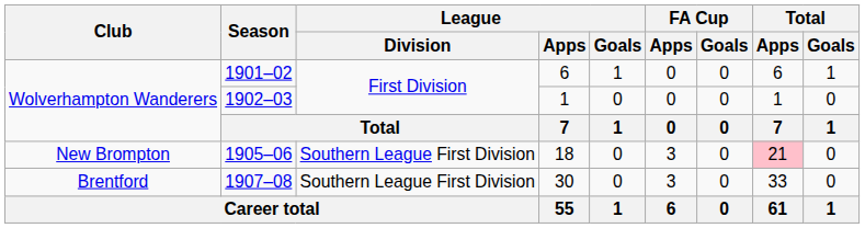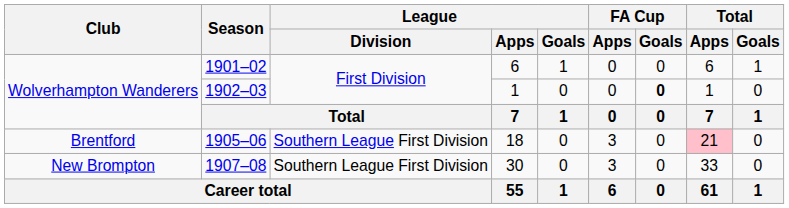1902–03 | FA Cup / Goals: normal -> bold
1905–06 | Club: New Brompton -> Brentford
1907–08 | Club: Brentford -> New Brompton
